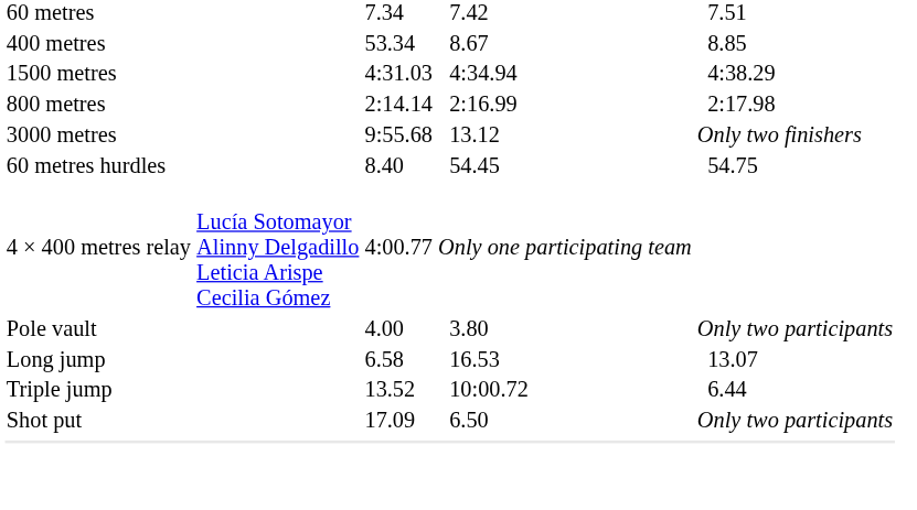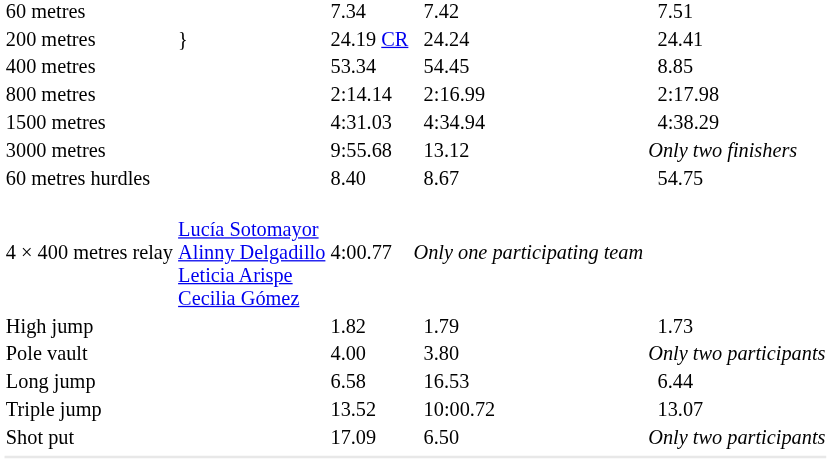+ row: 200 metres | } | 24.19 CR | 24.24 | 24.41
400 metres | column 5: 8.67 -> 54.45
rows swapped: 800 metres <-> 1500 metres
60 metres hurdles | column 5: 54.45 -> 8.67
+ row: High jump | 1.82 | 1.79 | 1.73
Long jump | column 7: 13.07 -> 6.44
Triple jump | column 7: 6.44 -> 13.07
